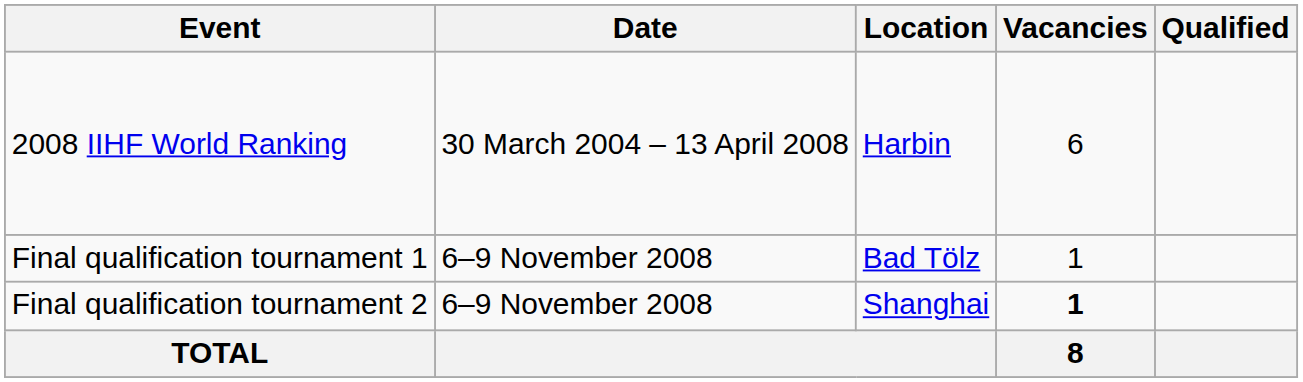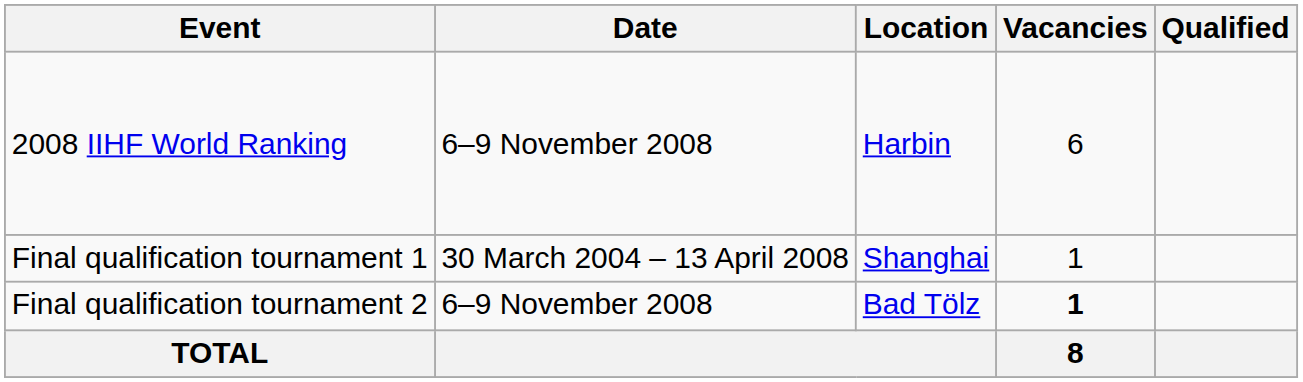2008 IIHF World Ranking | Date: 30 March 2004 – 13 April 2008 -> 6–9 November 2008
Final qualification tournament 1 | Date: 6–9 November 2008 -> 30 March 2004 – 13 April 2008
Final qualification tournament 1 | Location: Bad Tölz -> Shanghai
Final qualification tournament 2 | Location: Shanghai -> Bad Tölz
